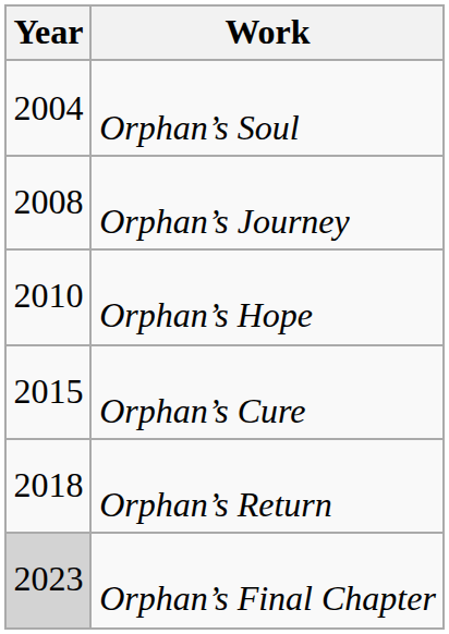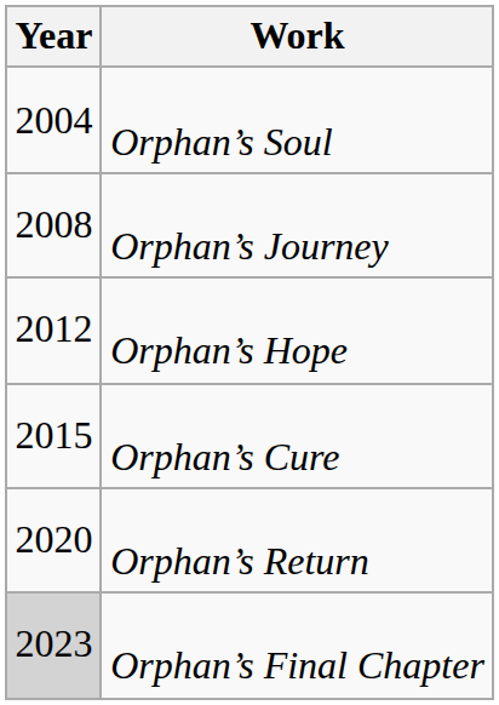Orphan’s Hope | Year: 2010 -> 2012
Orphan’s Return | Year: 2018 -> 2020
